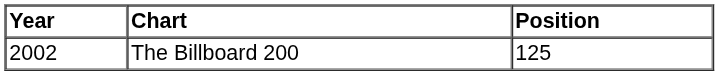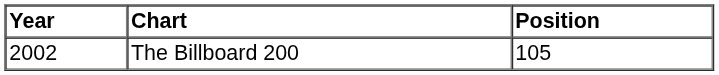The Billboard 200 | Position: 125 -> 105
